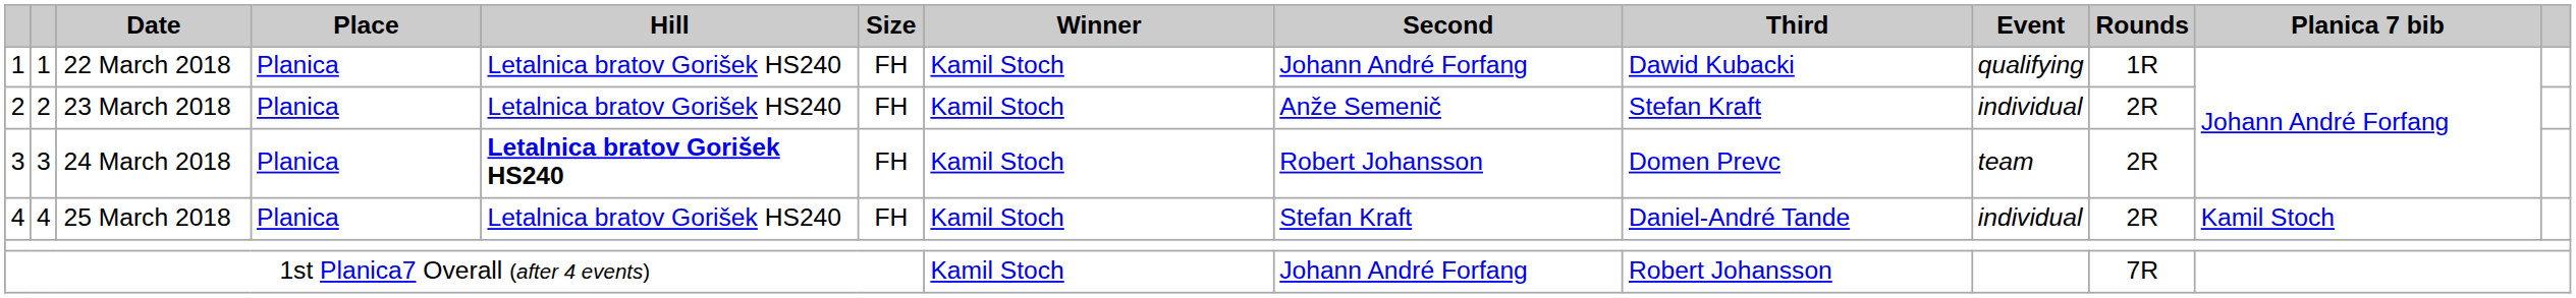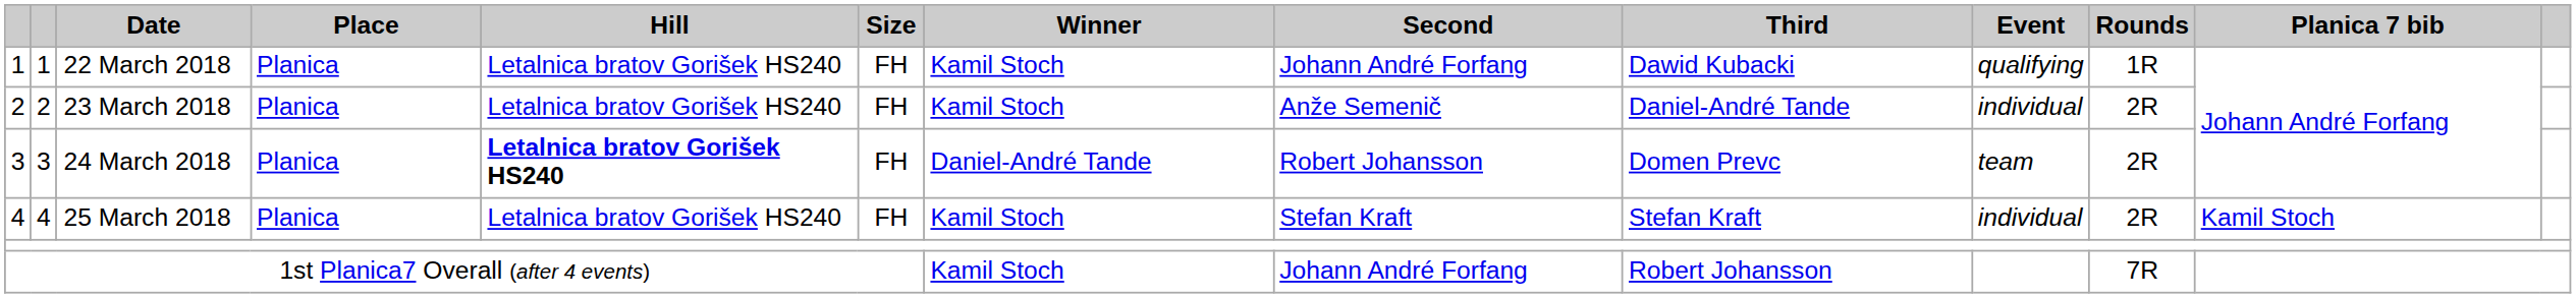23 March 2018 | Third: Stefan Kraft -> Daniel-André Tande
24 March 2018 | Winner: Kamil Stoch -> Daniel-André Tande
25 March 2018 | Third: Daniel-André Tande -> Stefan Kraft
